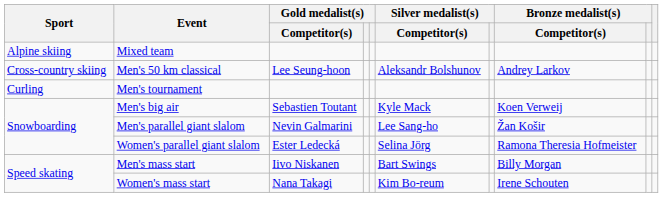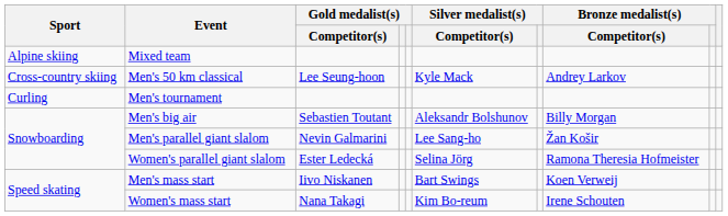Men's 50 km classical | Silver medalist(s) / Competitor(s): Aleksandr Bolshunov -> Kyle Mack
Men's big air | Silver medalist(s) / Competitor(s): Kyle Mack -> Aleksandr Bolshunov
Men's big air | Bronze medalist(s) / Competitor(s): Koen Verweij -> Billy Morgan
Men's mass start | Bronze medalist(s) / Competitor(s): Billy Morgan -> Koen Verweij
